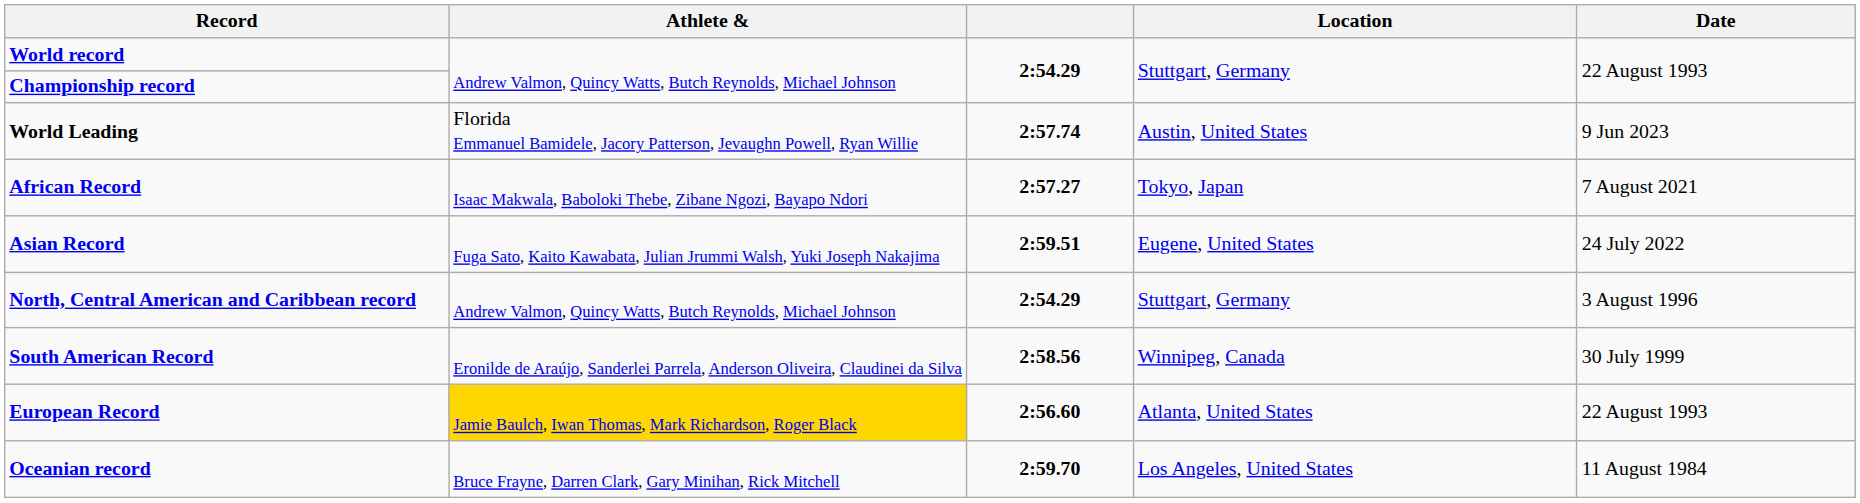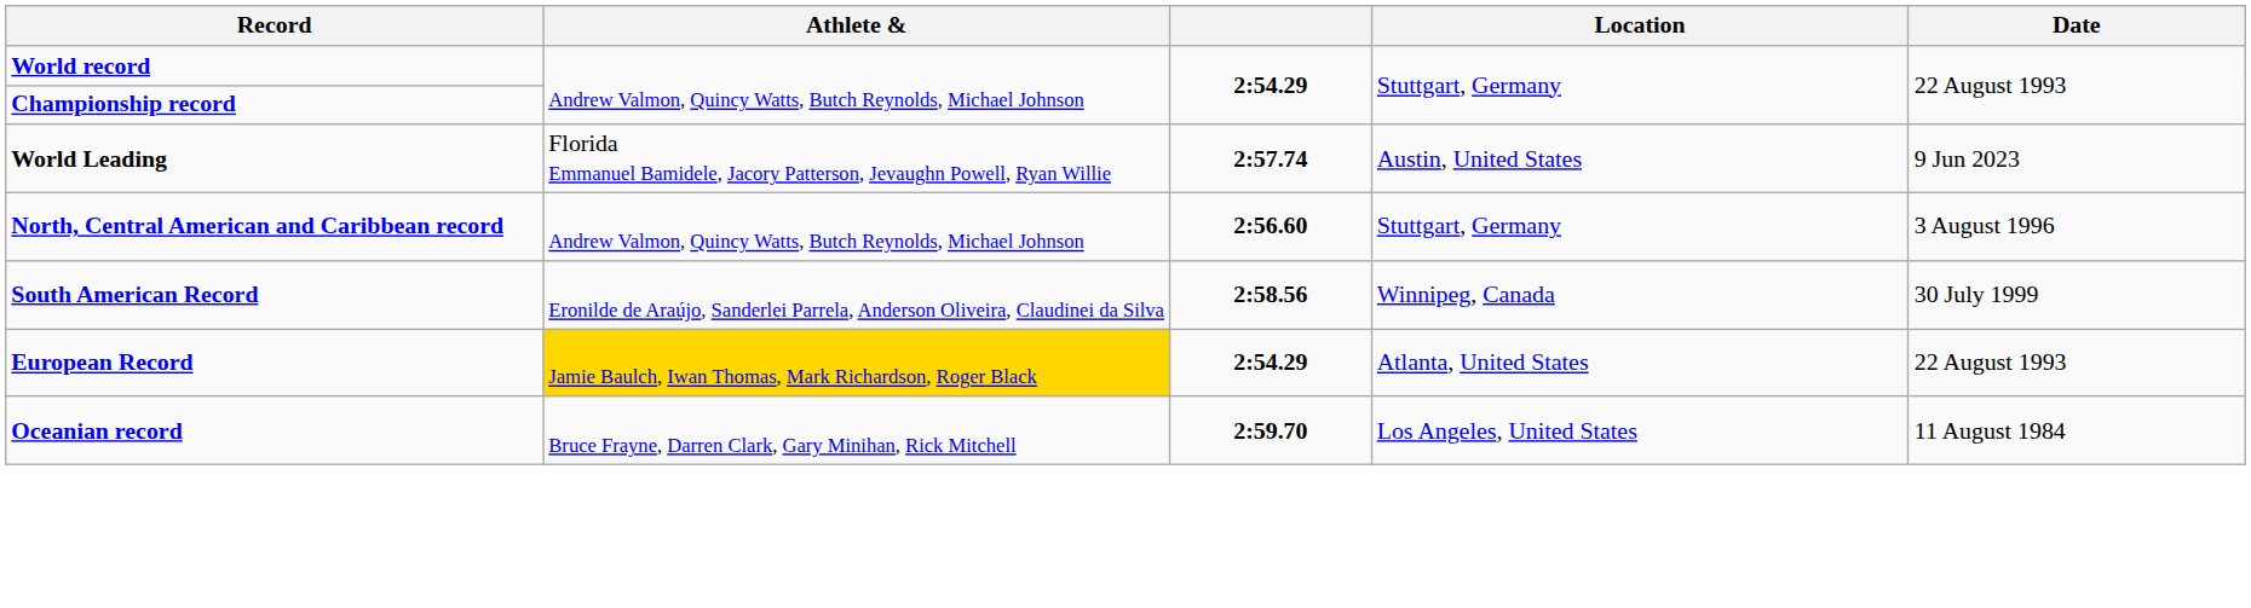- row: African Record | Isaac Makwala, Baboloki Thebe, Zibane Ngozi, Bayapo Ndori | 2:57.27 | Tokyo, Japan | 7 August 2021
- row: Asian Record | Fuga Sato, Kaito Kawabata, Julian Jrummi Walsh, Yuki Joseph Nakajima | 2:59.51 | Eugene, United States | 24 July 2022
North, Central American and Caribbean record | column 3: 2:54.29 -> 2:56.60
European Record | column 3: 2:56.60 -> 2:54.29
